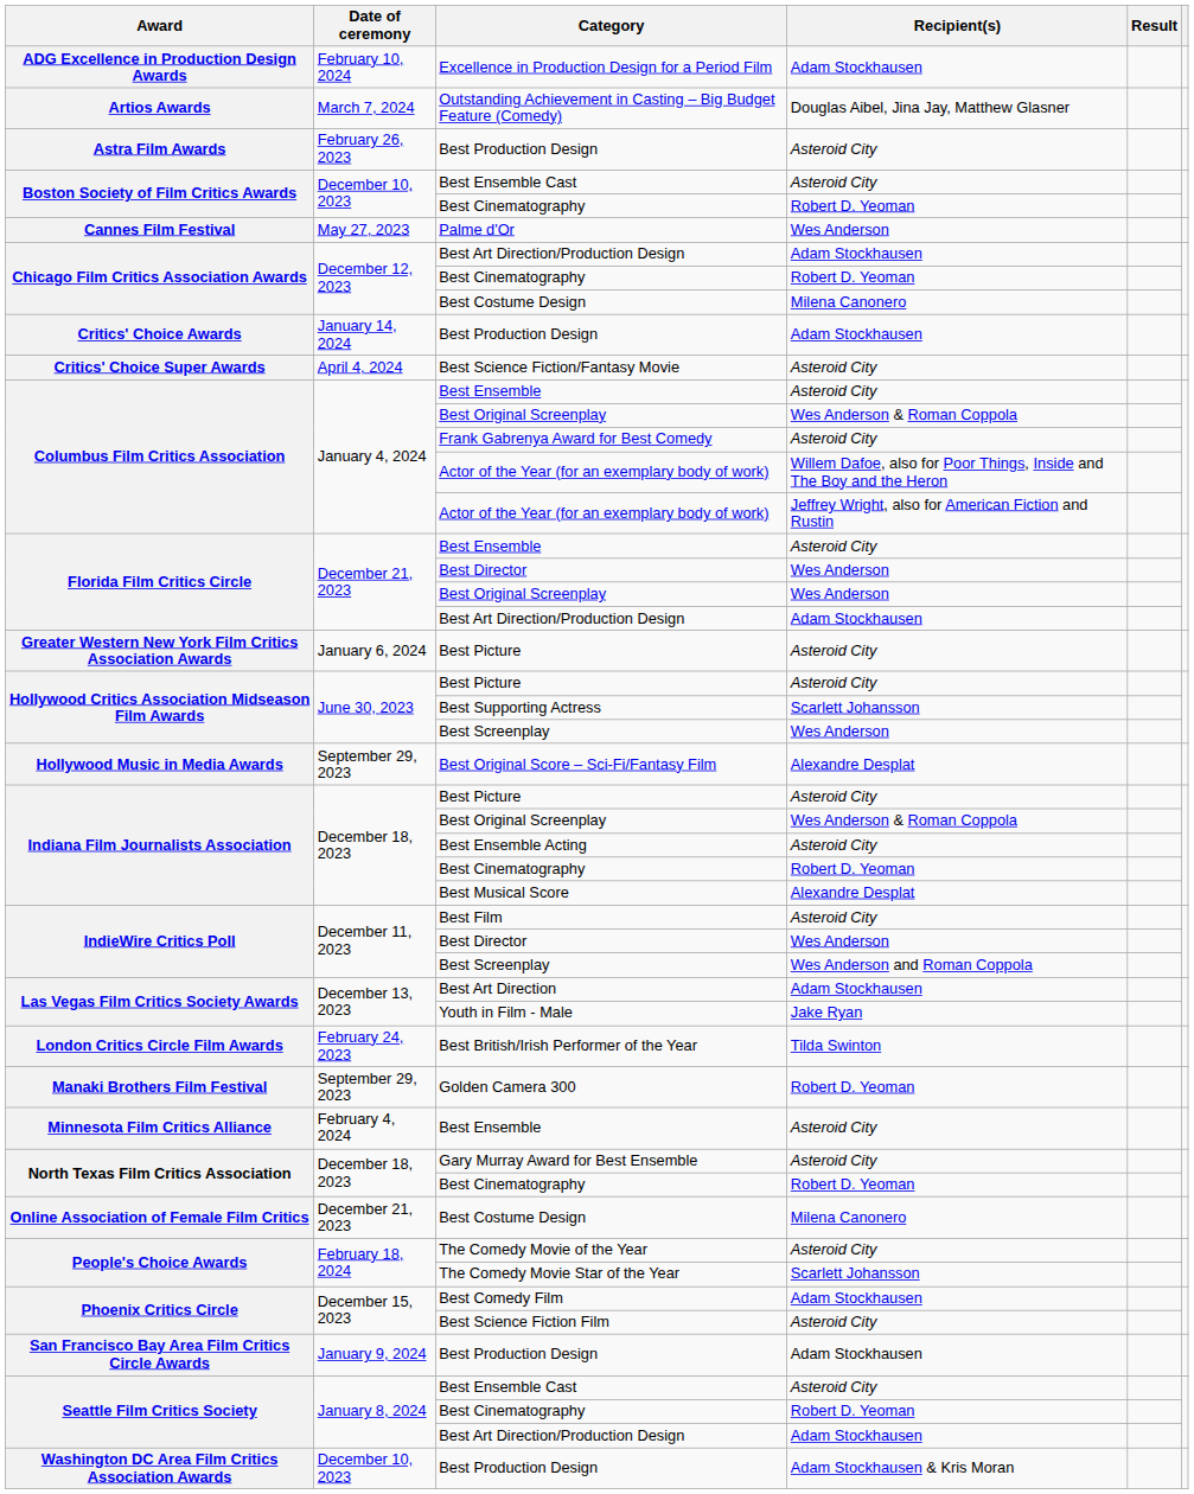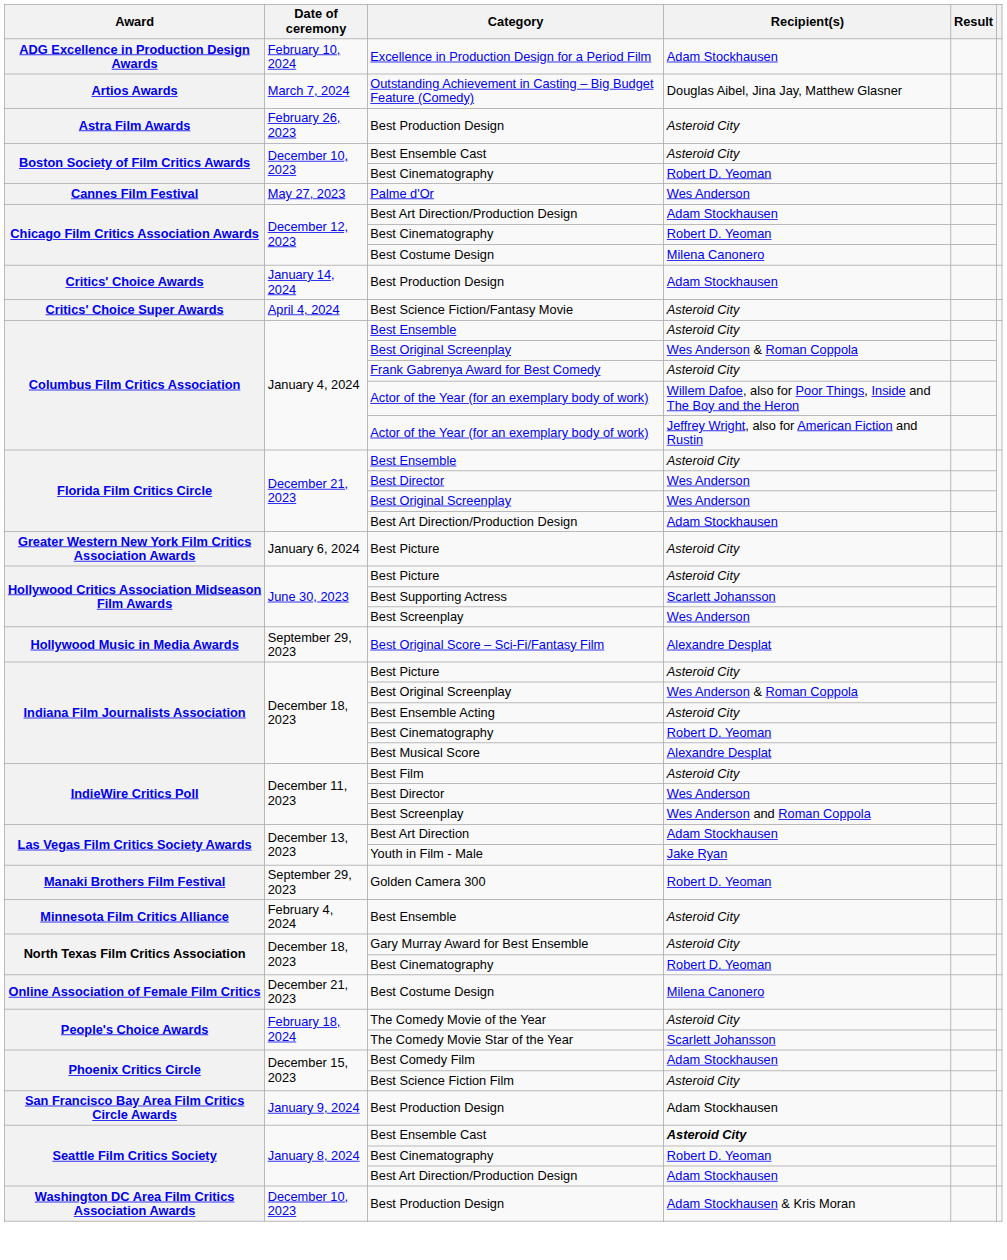- row: London Critics Circle Film Awards | February 24, 2023 | Best British/Irish Performer of the Year | Tilda Swinton
Seattle Film Critics Society / Best Ensemble Cast | Recipient(s): normal -> bold
